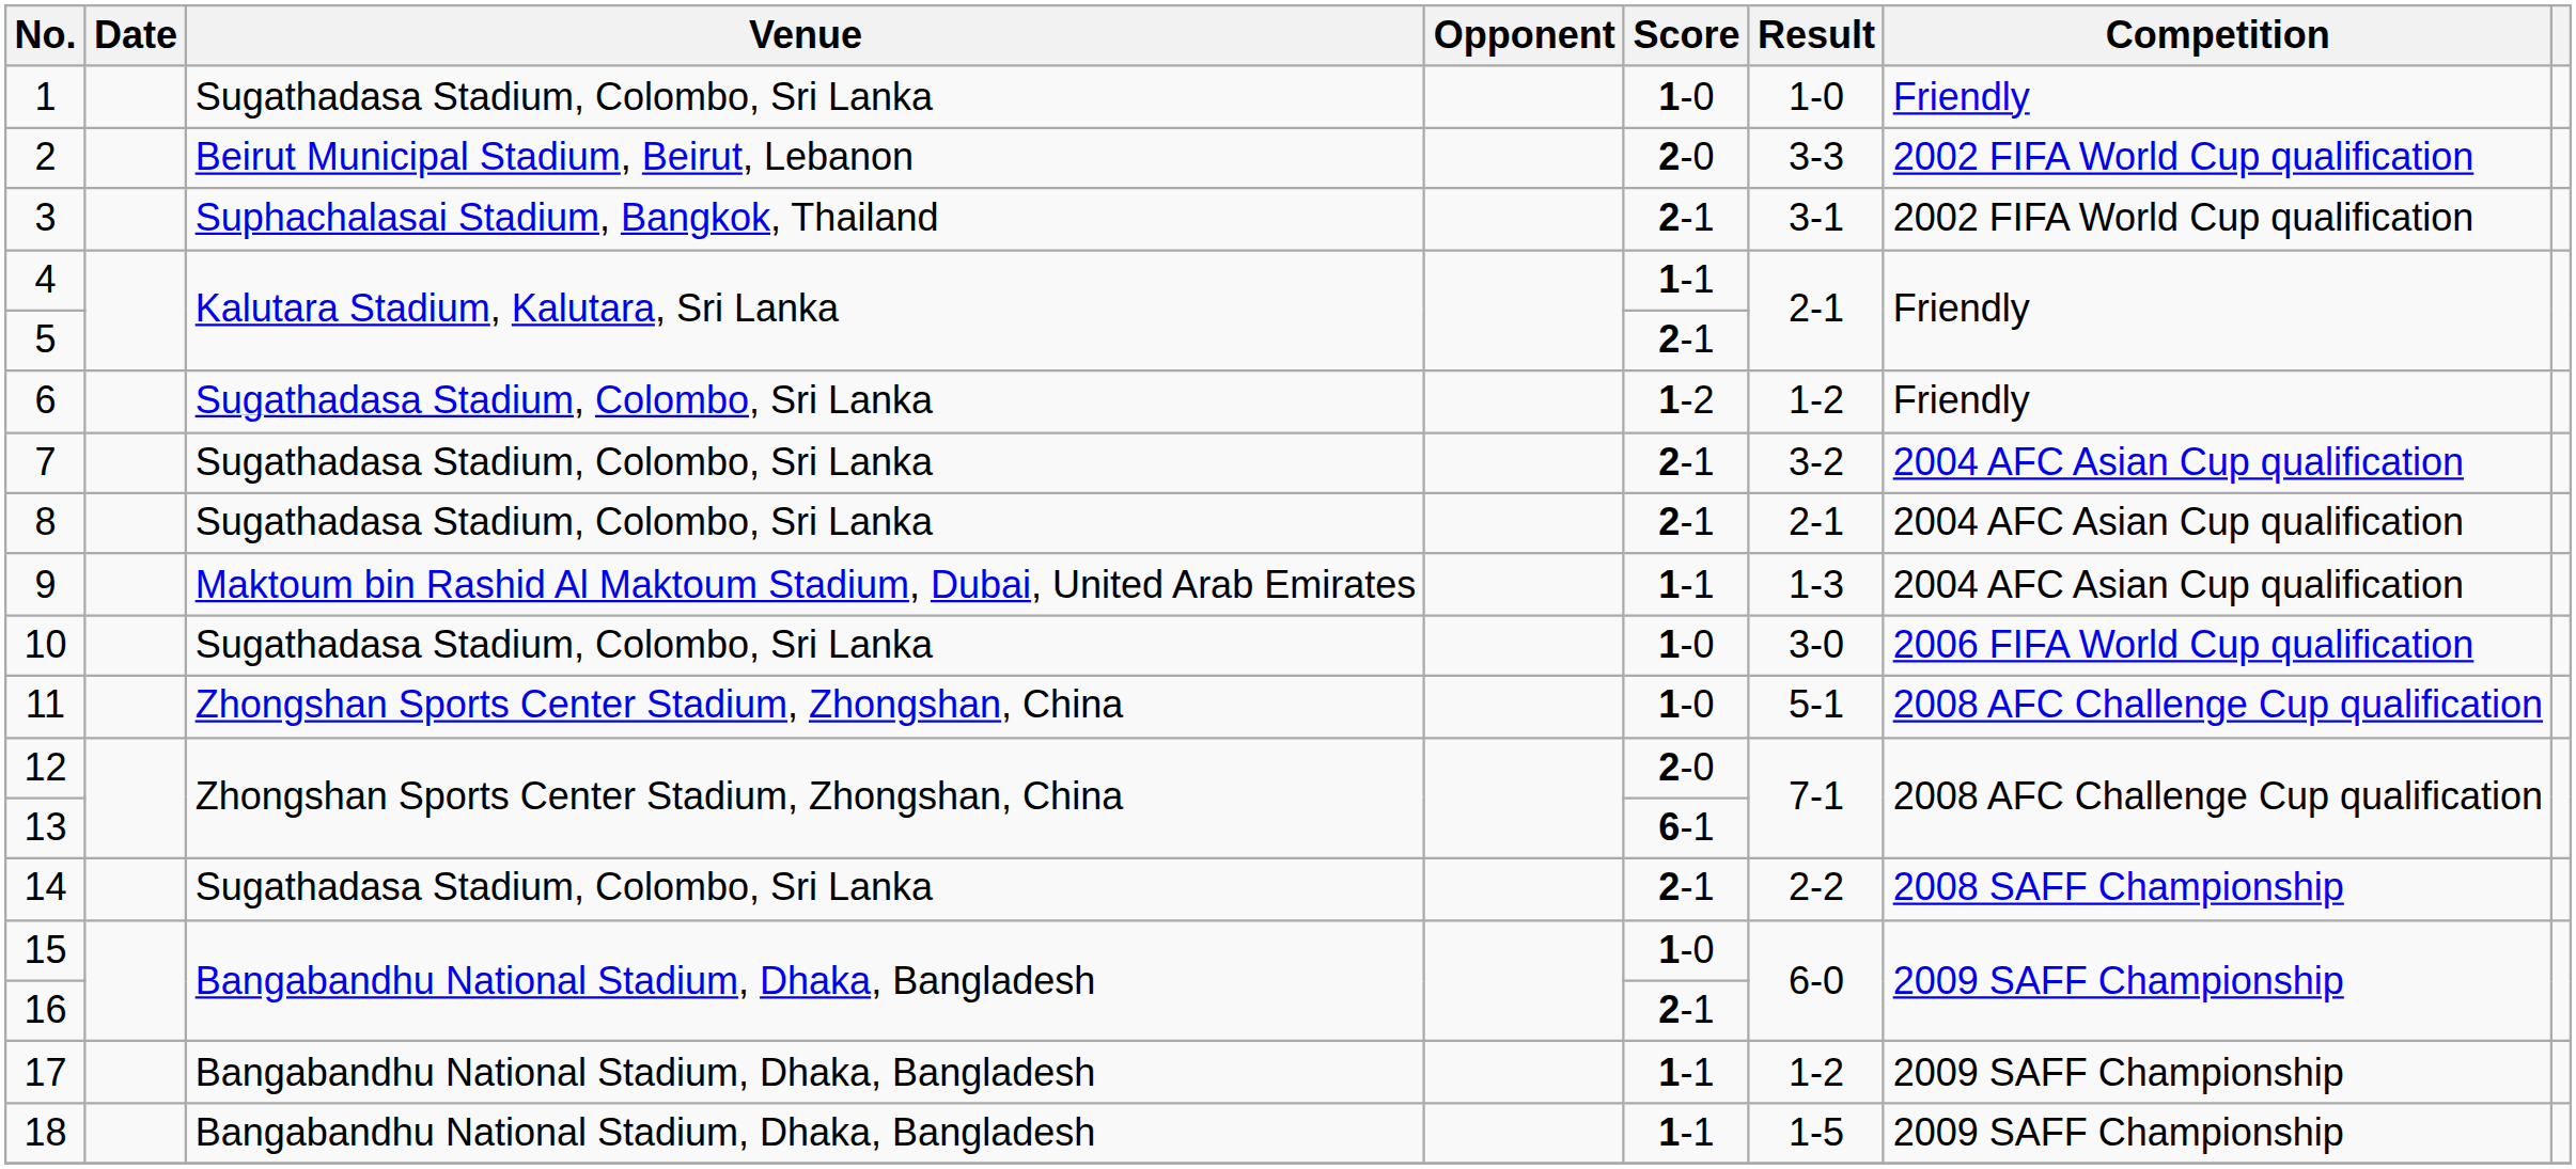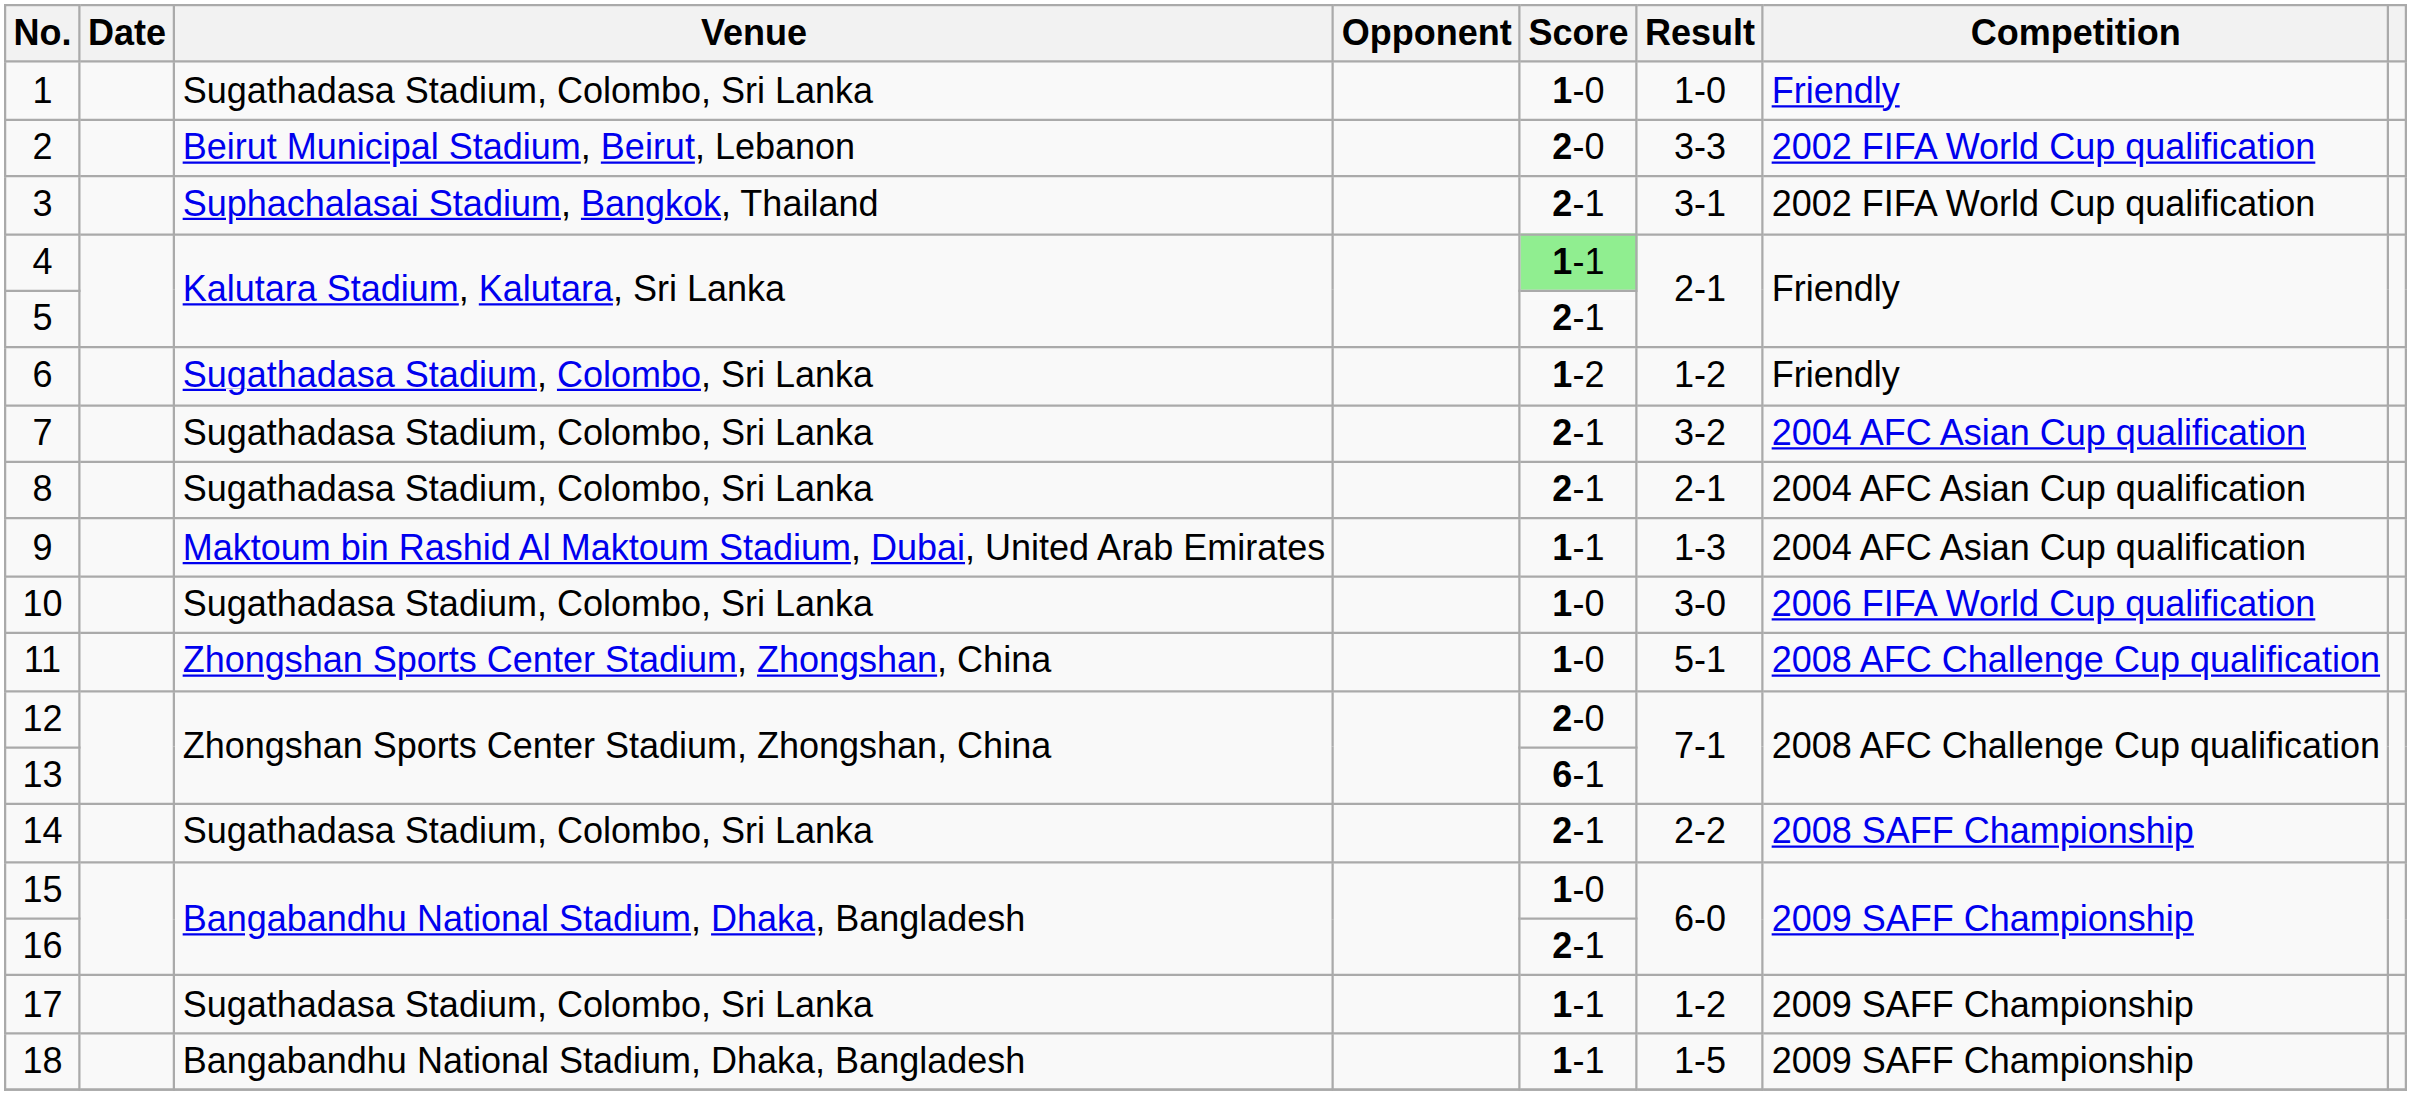4 | Score: no background -> lightgreen background
17 | Venue: Bangabandhu National Stadium, Dhaka, Bangladesh -> Sugathadasa Stadium, Colombo, Sri Lanka
